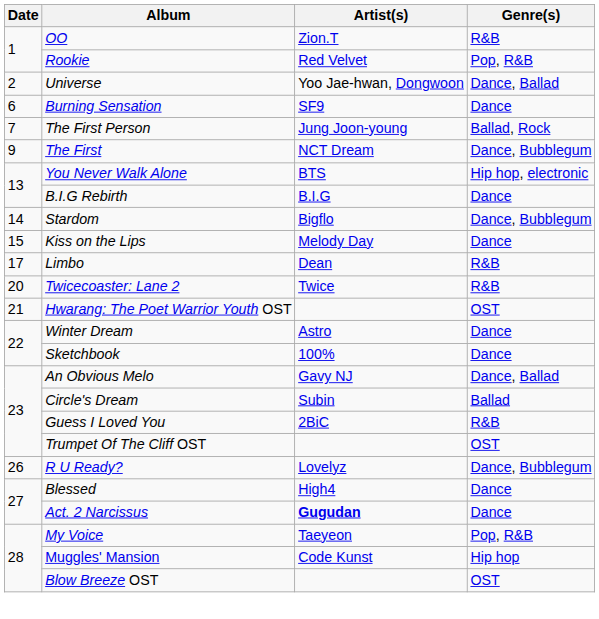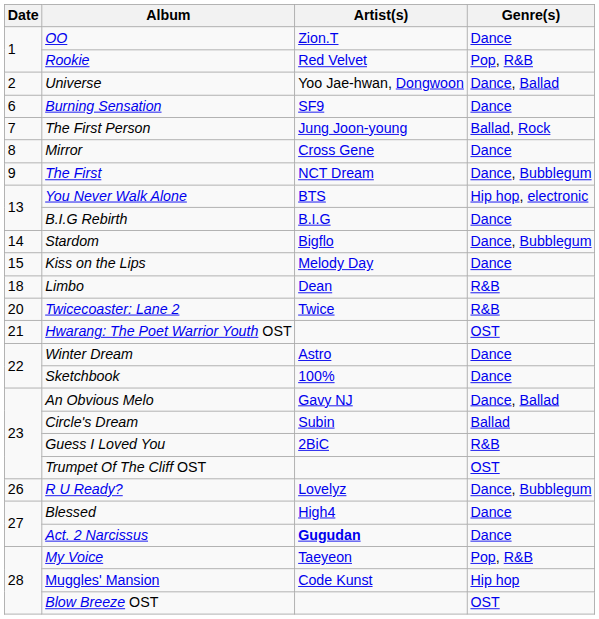OO | Genre(s): R&B -> Dance
+ row: 8 | Mirror | Cross Gene | Dance
Limbo | Date: 17 -> 18
